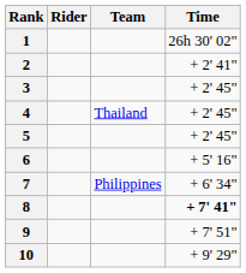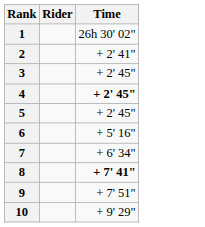- column: Team | Thailand | Philippines
4 | Time: normal -> bold
